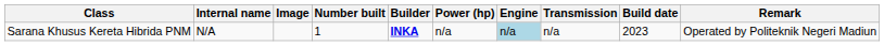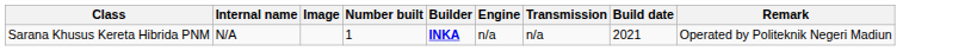- column: Power (hp) | n/a
Sarana Khusus Kereta Hibrida PNM | Engine: lightblue background -> no background
Sarana Khusus Kereta Hibrida PNM | Build date: 2023 -> 2021
